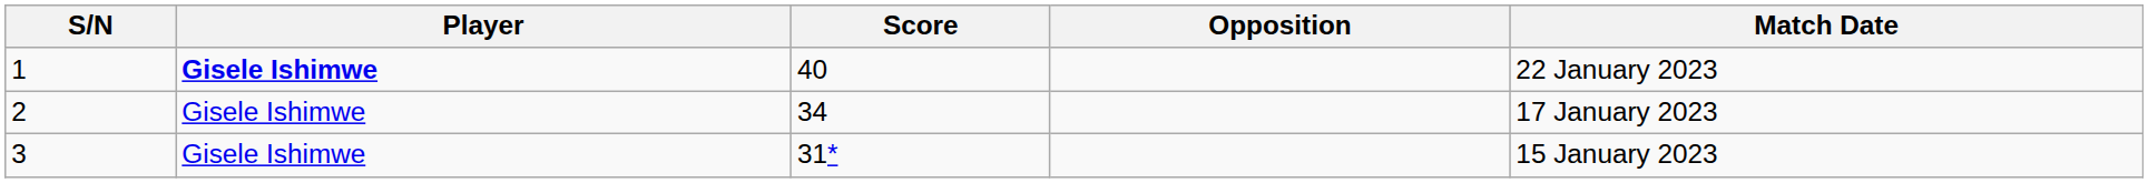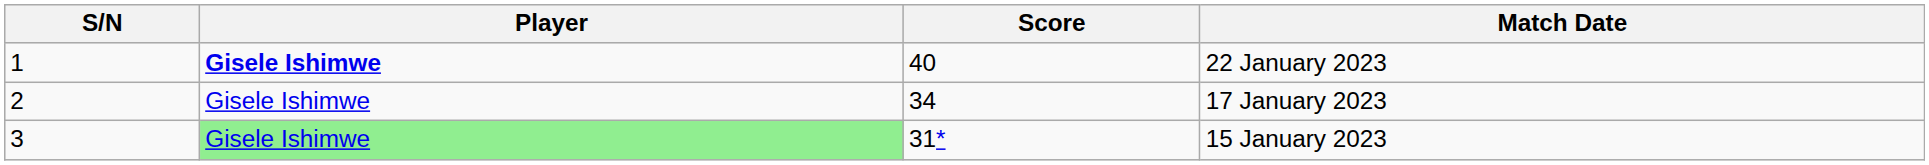- column: Opposition
3 | Player: no background -> lightgreen background
